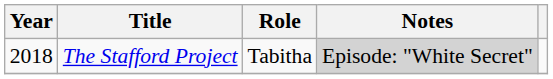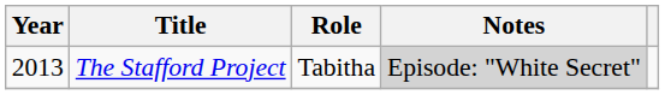The Stafford Project | Year: 2018 -> 2013
